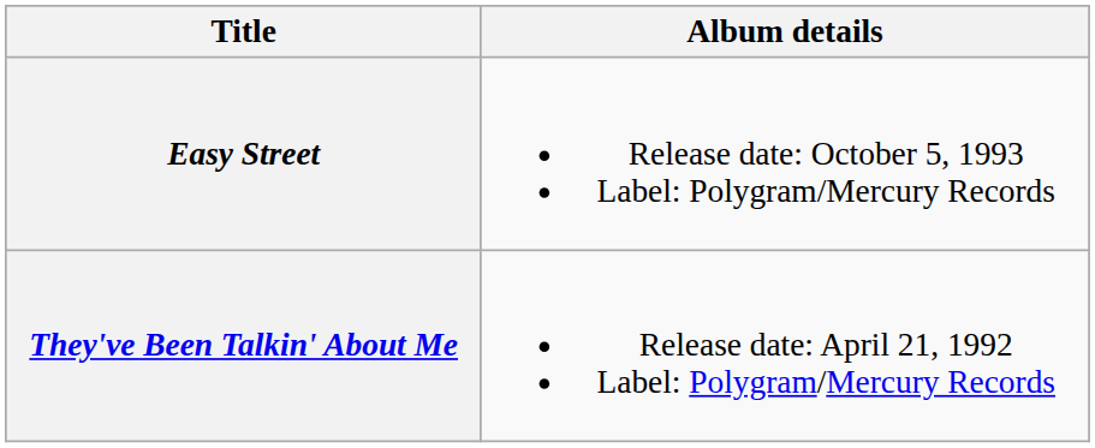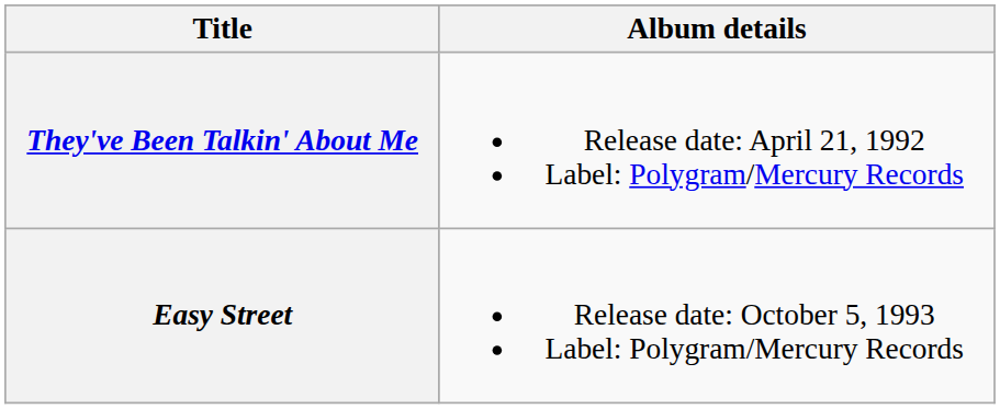rows swapped: They've Been Talkin' About Me <-> Easy Street
